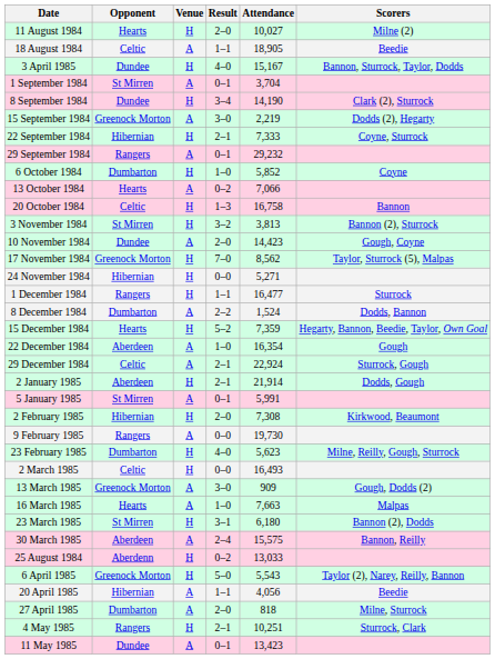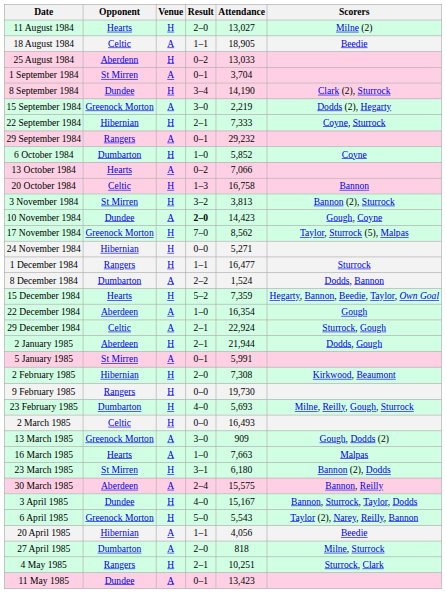11 August 1984 | Attendance: 10,027 -> 13,027
rows swapped: 25 August 1984 <-> 3 April 1985
10 November 1984 | Result: normal -> bold
2 January 1985 | Attendance: 21,914 -> 21,944
9 February 1985 | Venue: A -> H
23 February 1985 | Attendance: 5,623 -> 5,693
